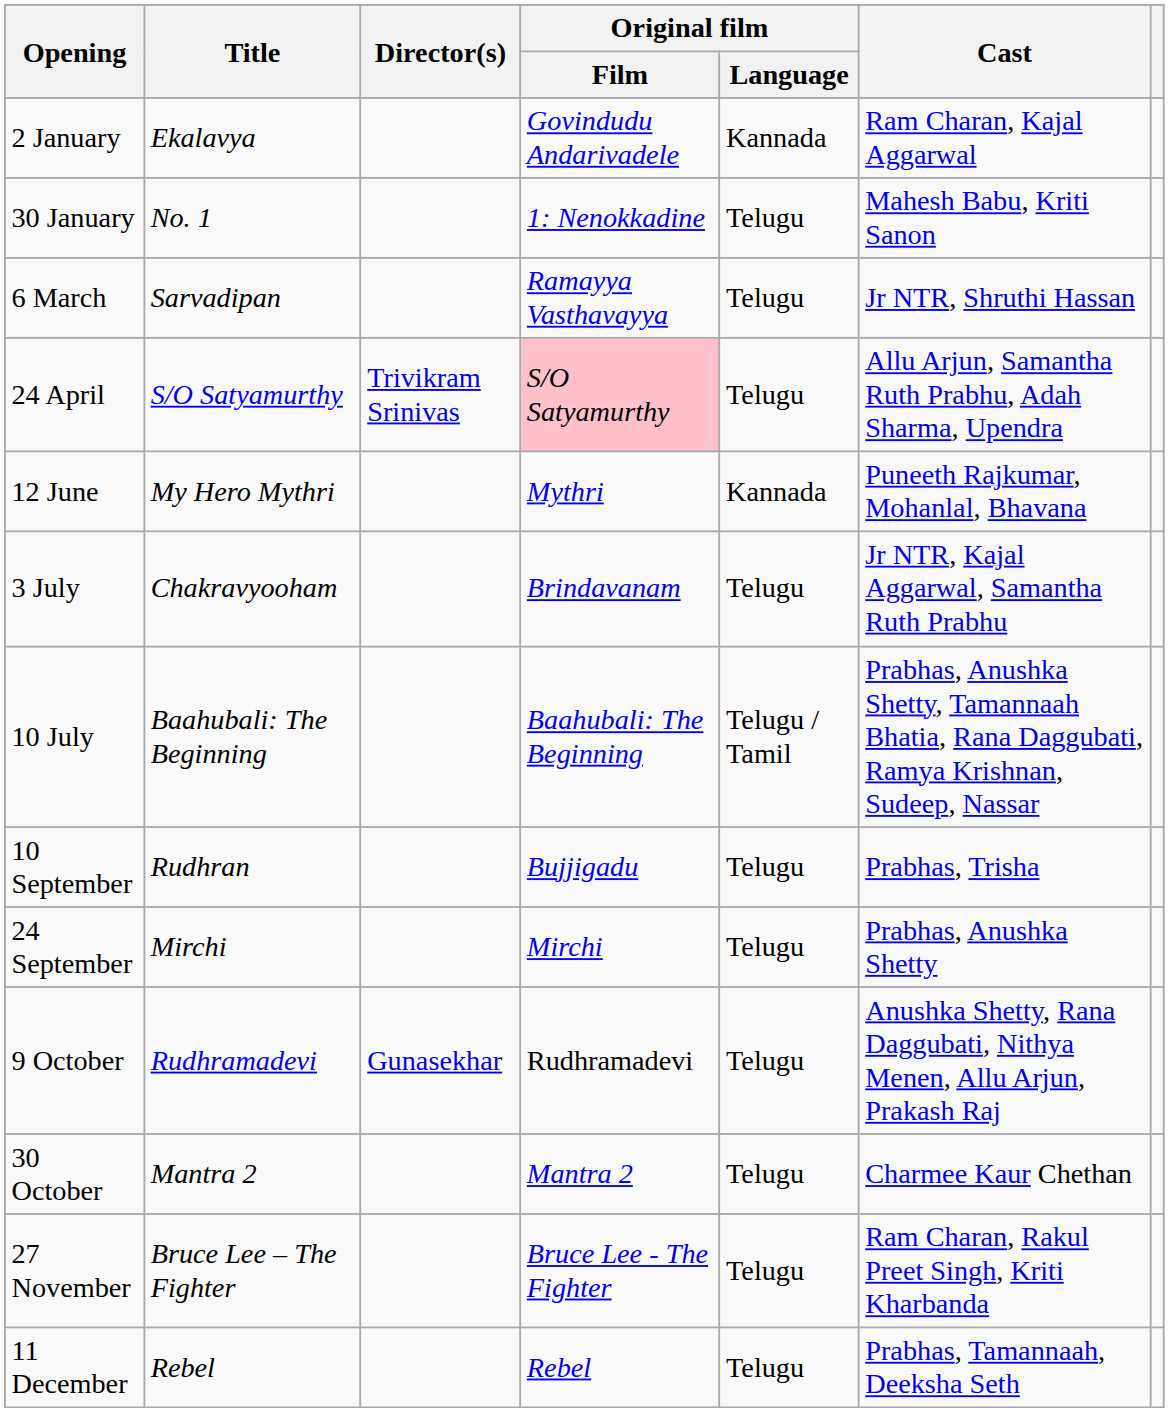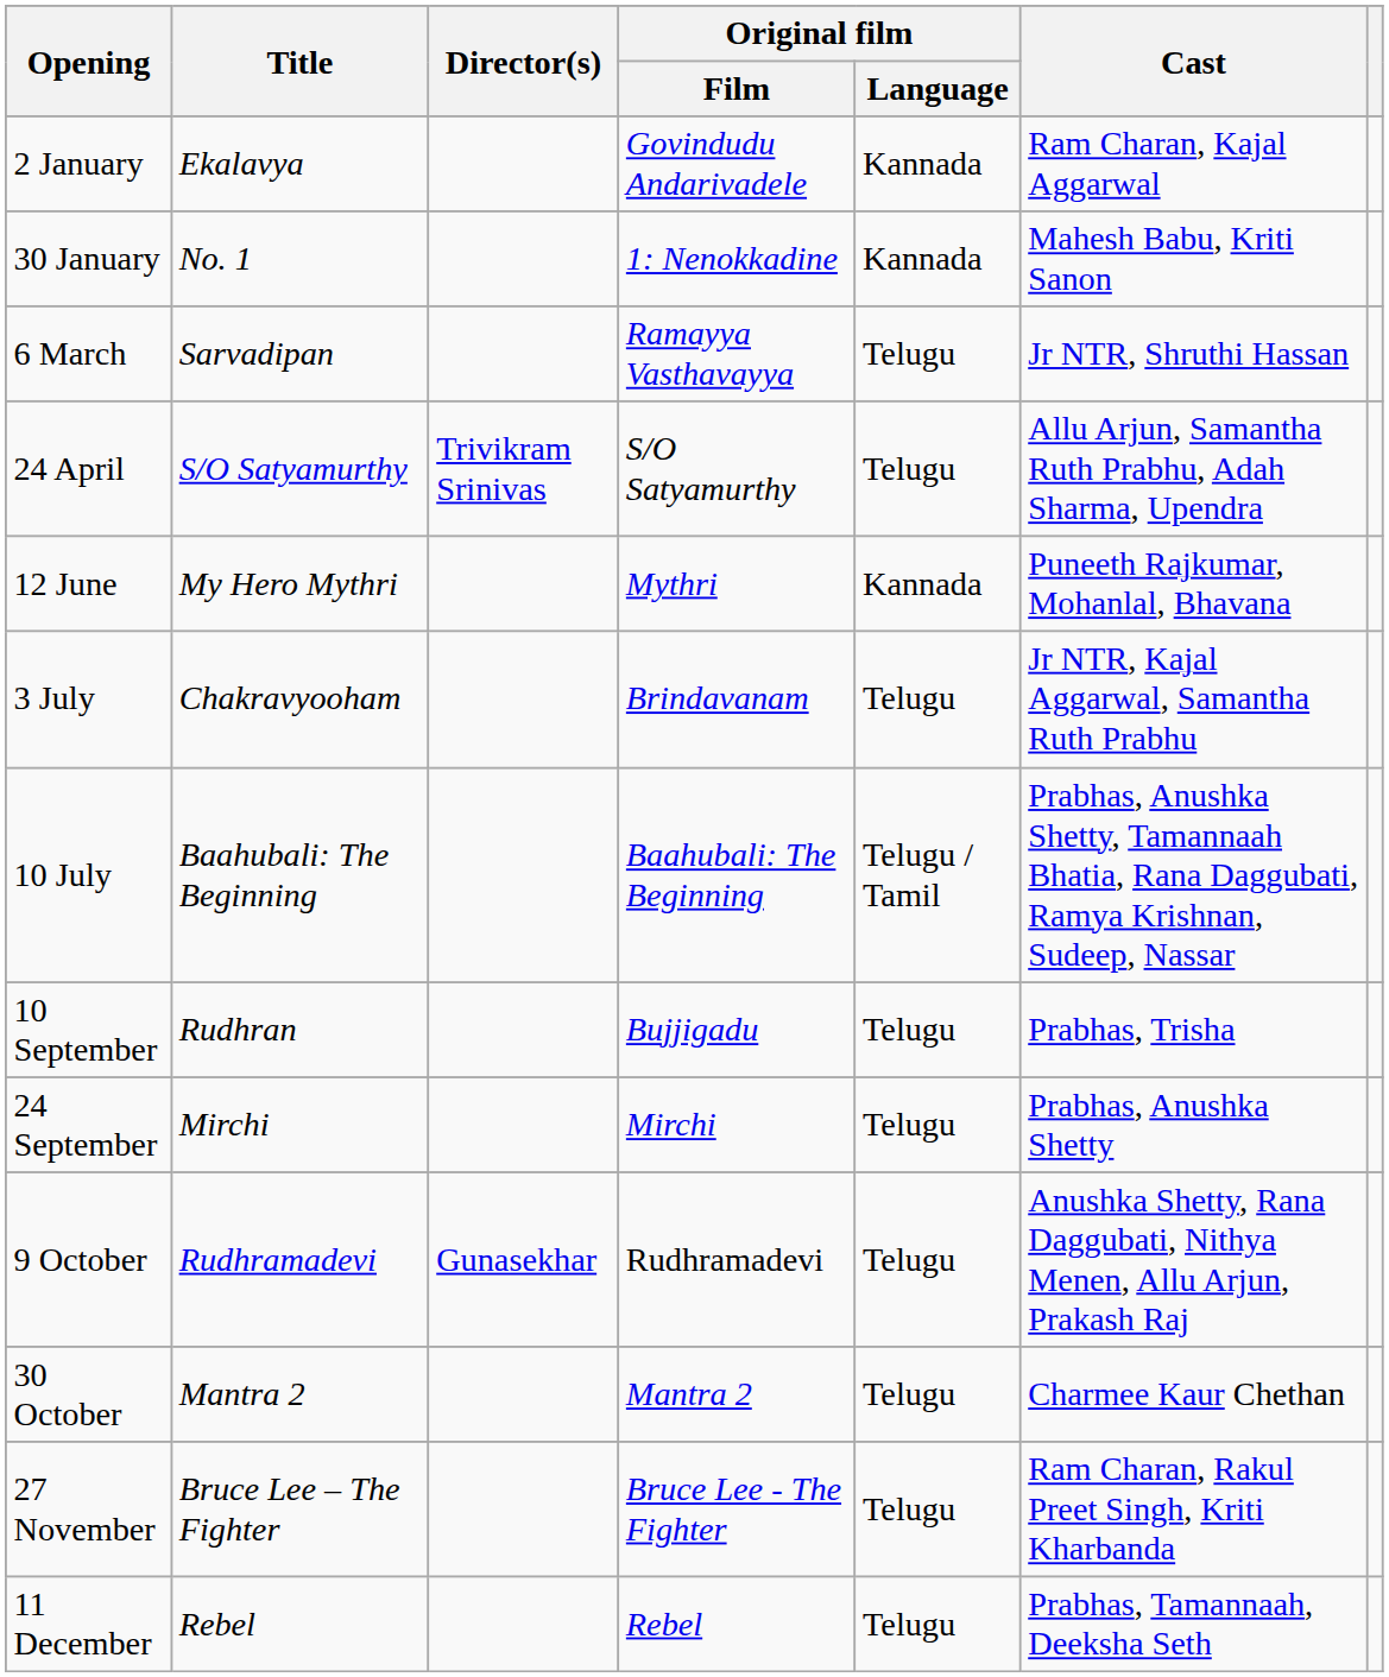30 January | Original film / Language: Telugu -> Kannada
24 April | Original film / Film: pink background -> no background
